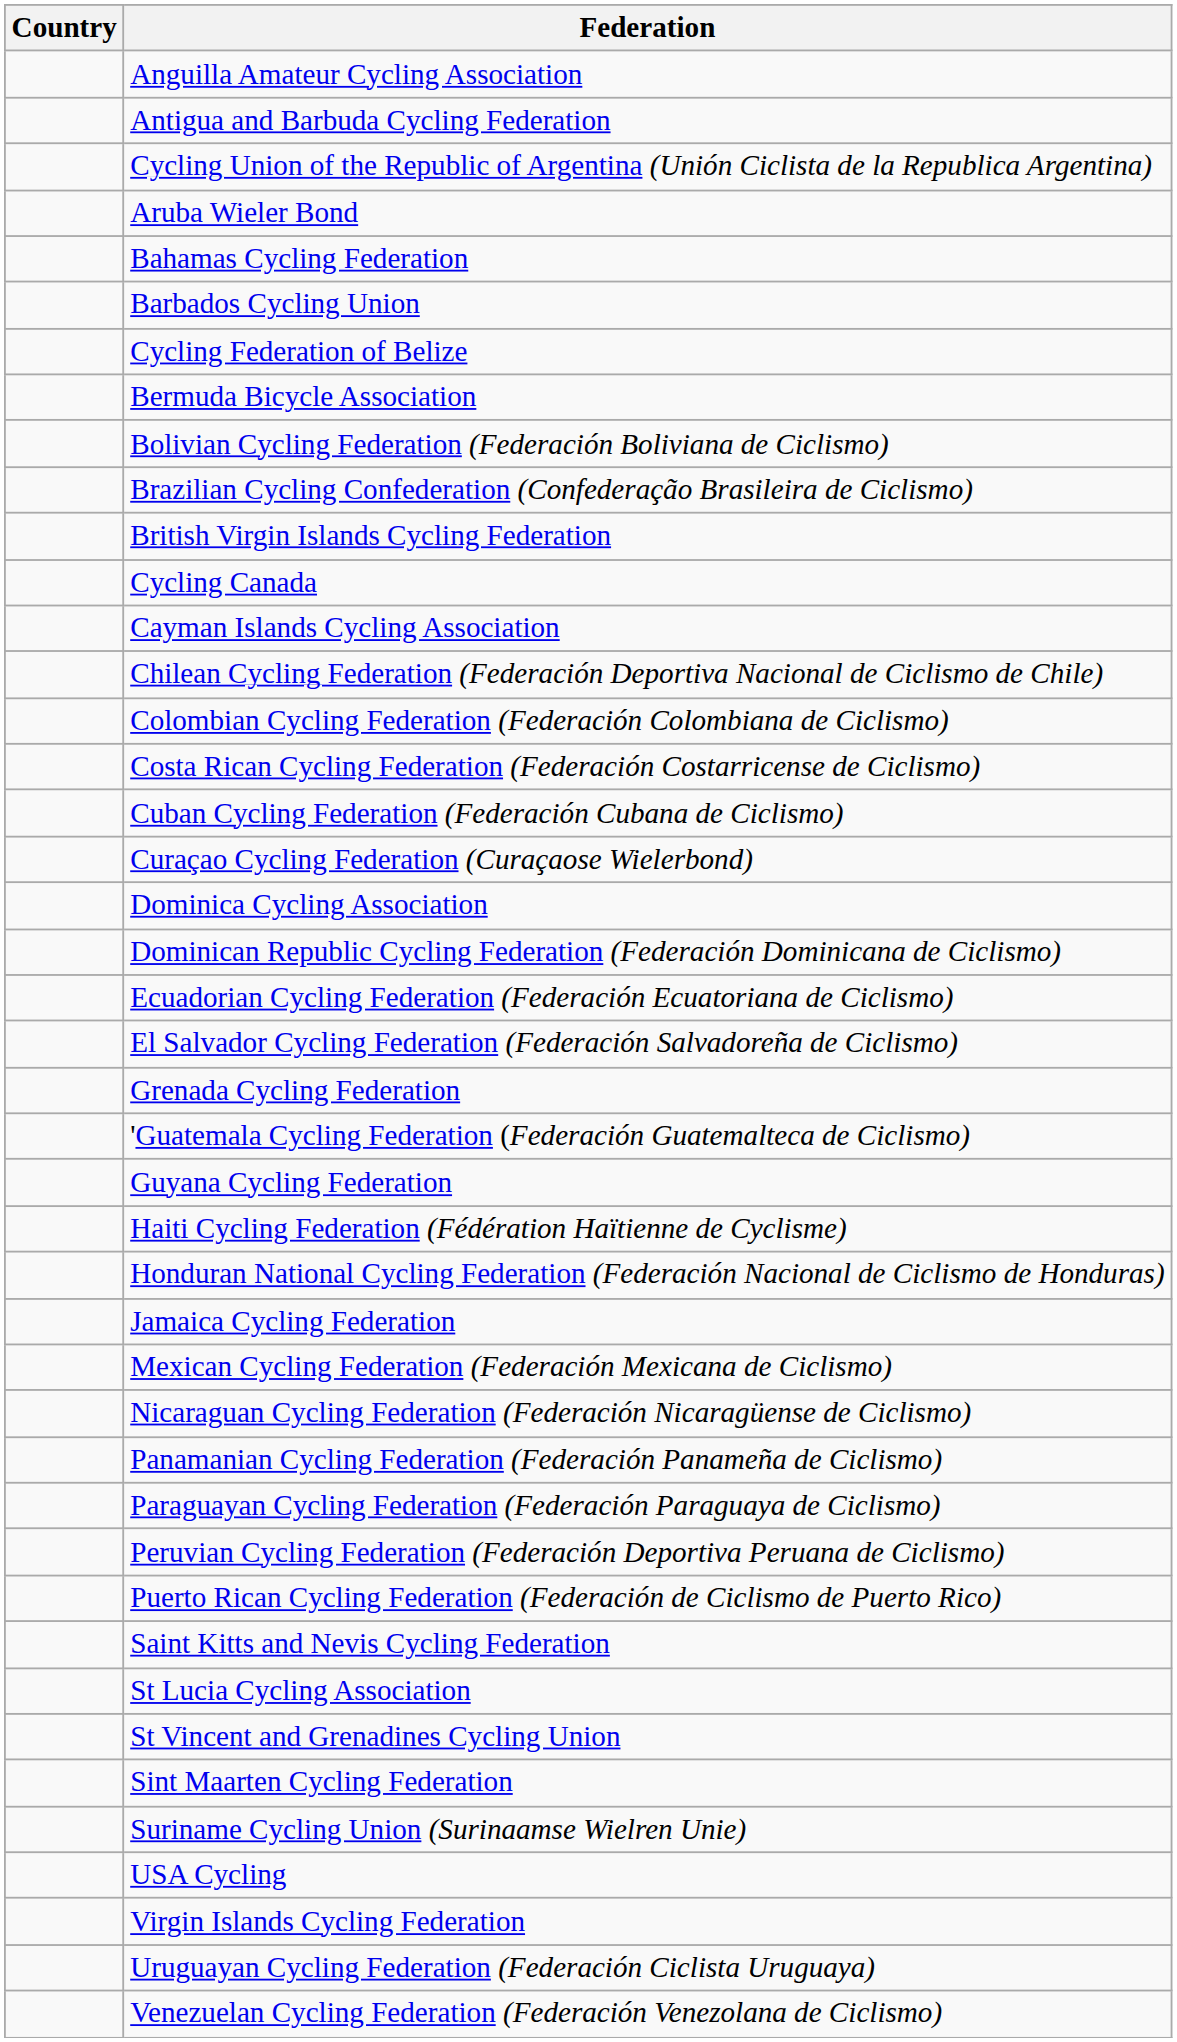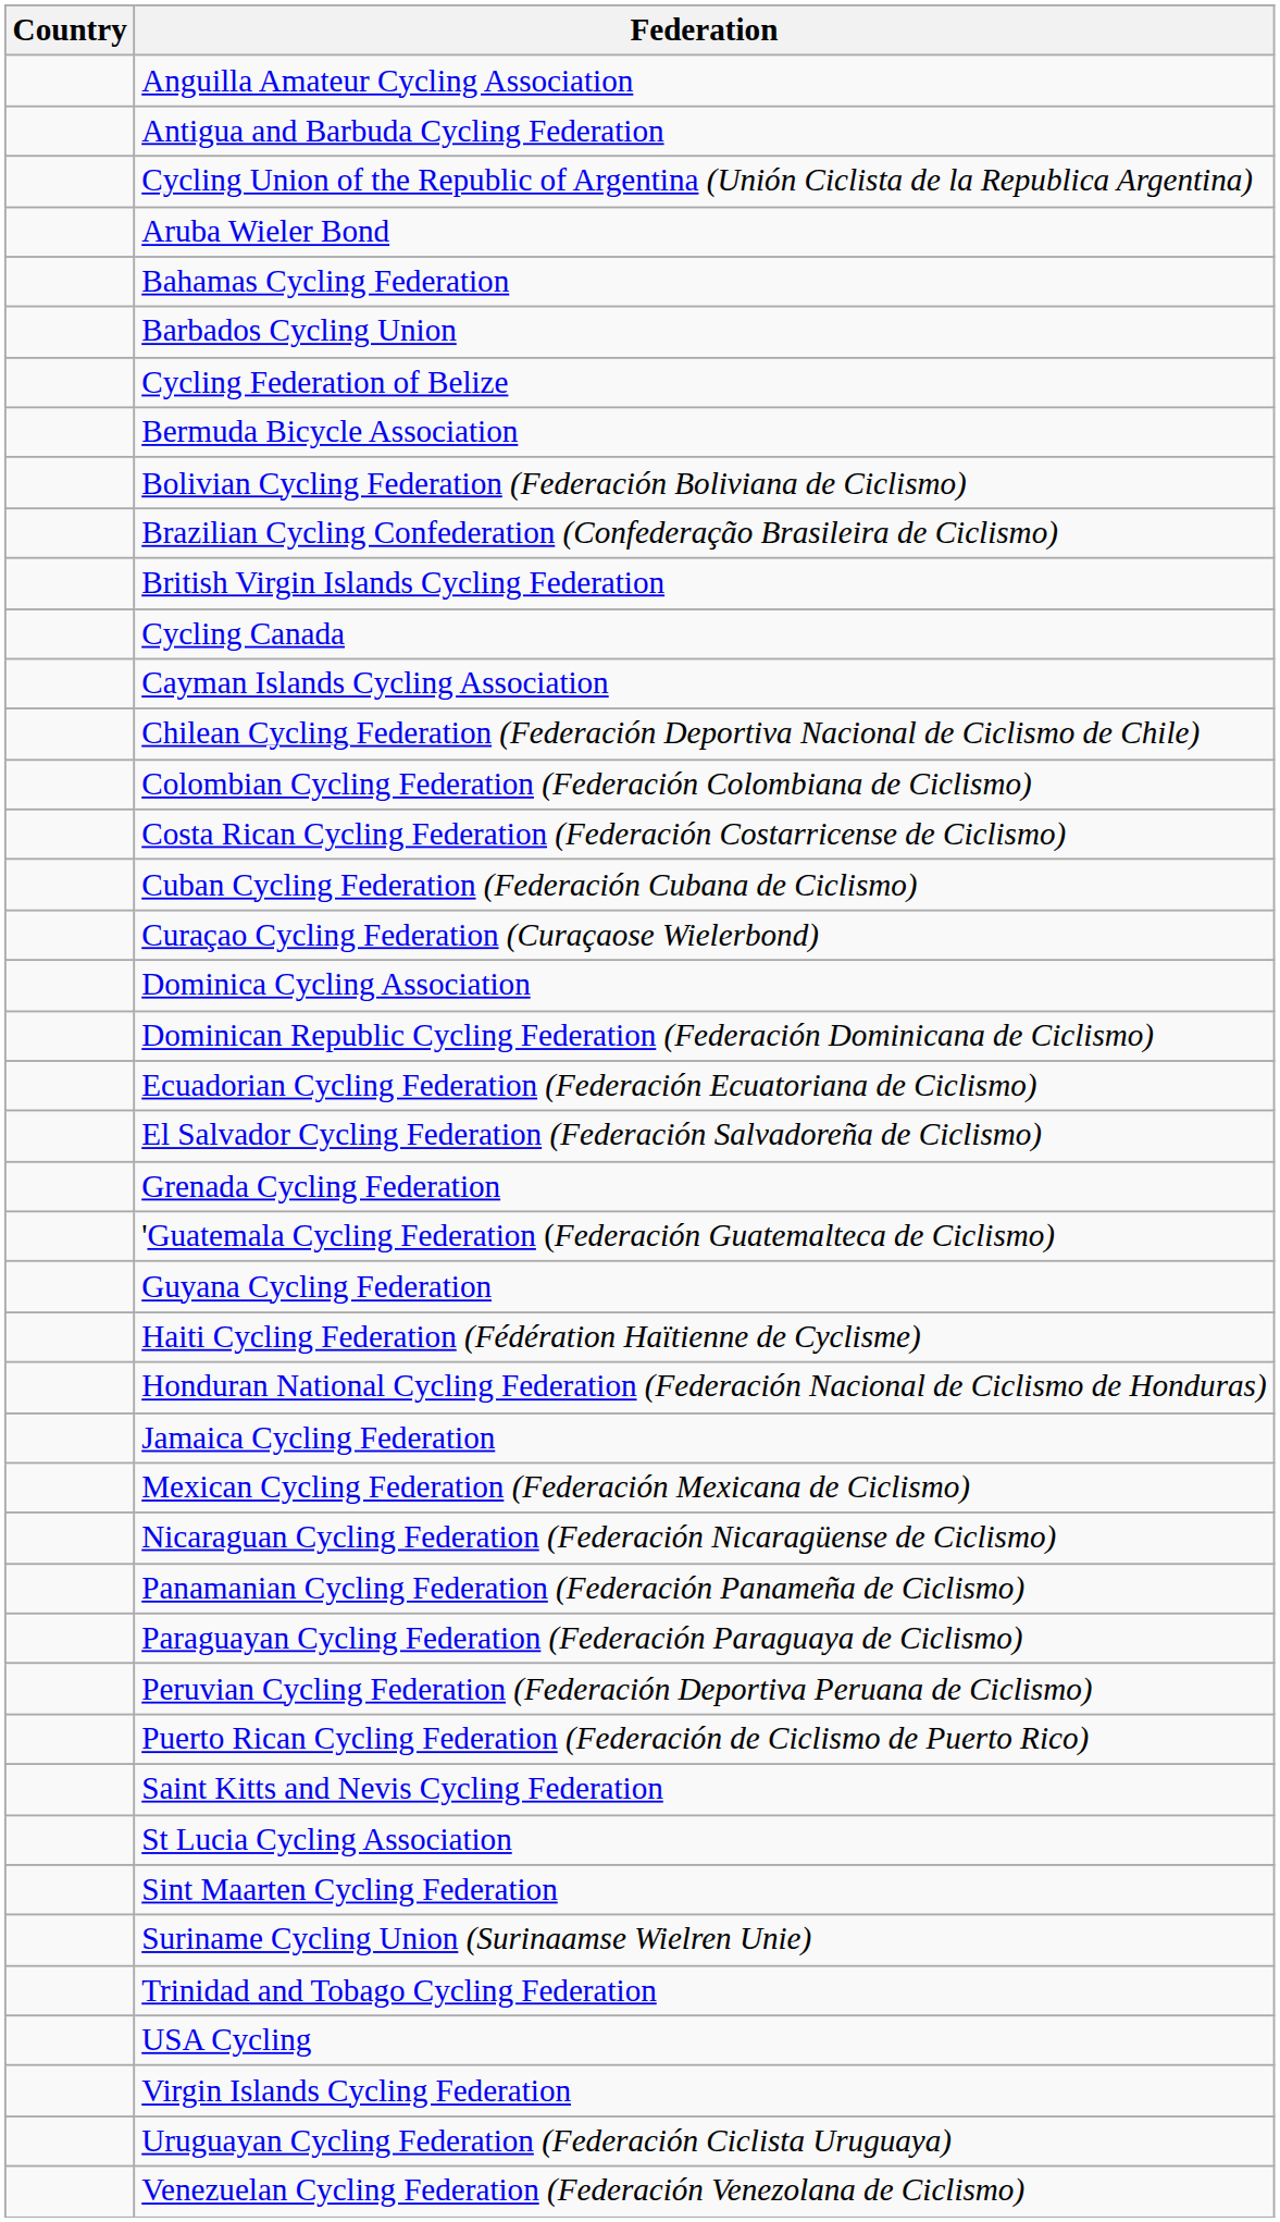- row: St Vincent and Grenadines Cycling Union
+ row: Trinidad and Tobago Cycling Federation
